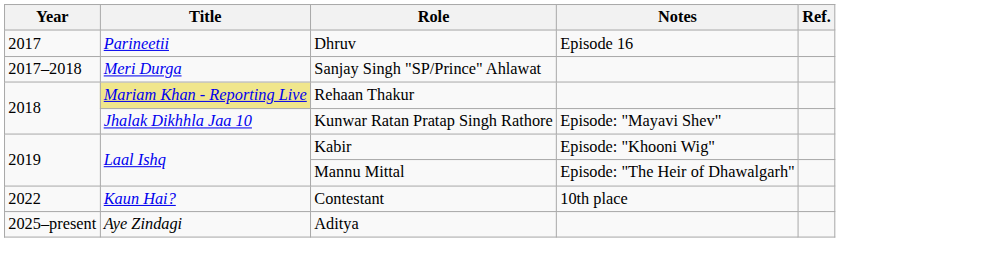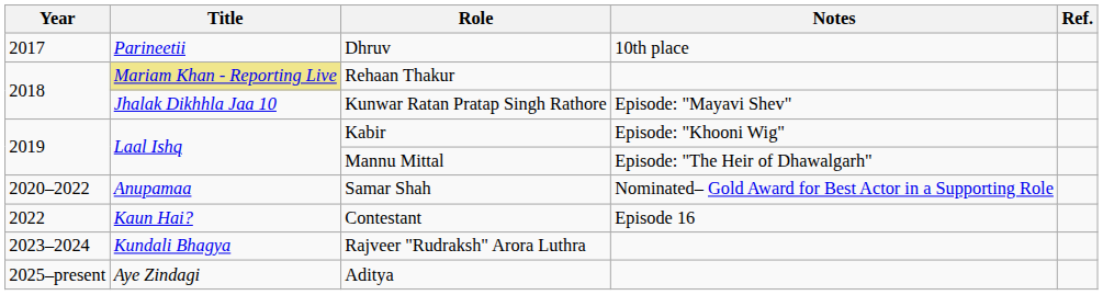Dhruv | Notes: Episode 16 -> 10th place
- row: 2017–2018 | Meri Durga | Sanjay Singh "SP/Prince" Ahlawat
+ row: 2020–2022 | Anupamaa | Samar Shah | Nominated– Gold Award for Best Actor in a Supporting Role
Contestant | Notes: 10th place -> Episode 16
+ row: 2023–2024 | Kundali Bhagya | Rajveer "Rudraksh" Arora Luthra
